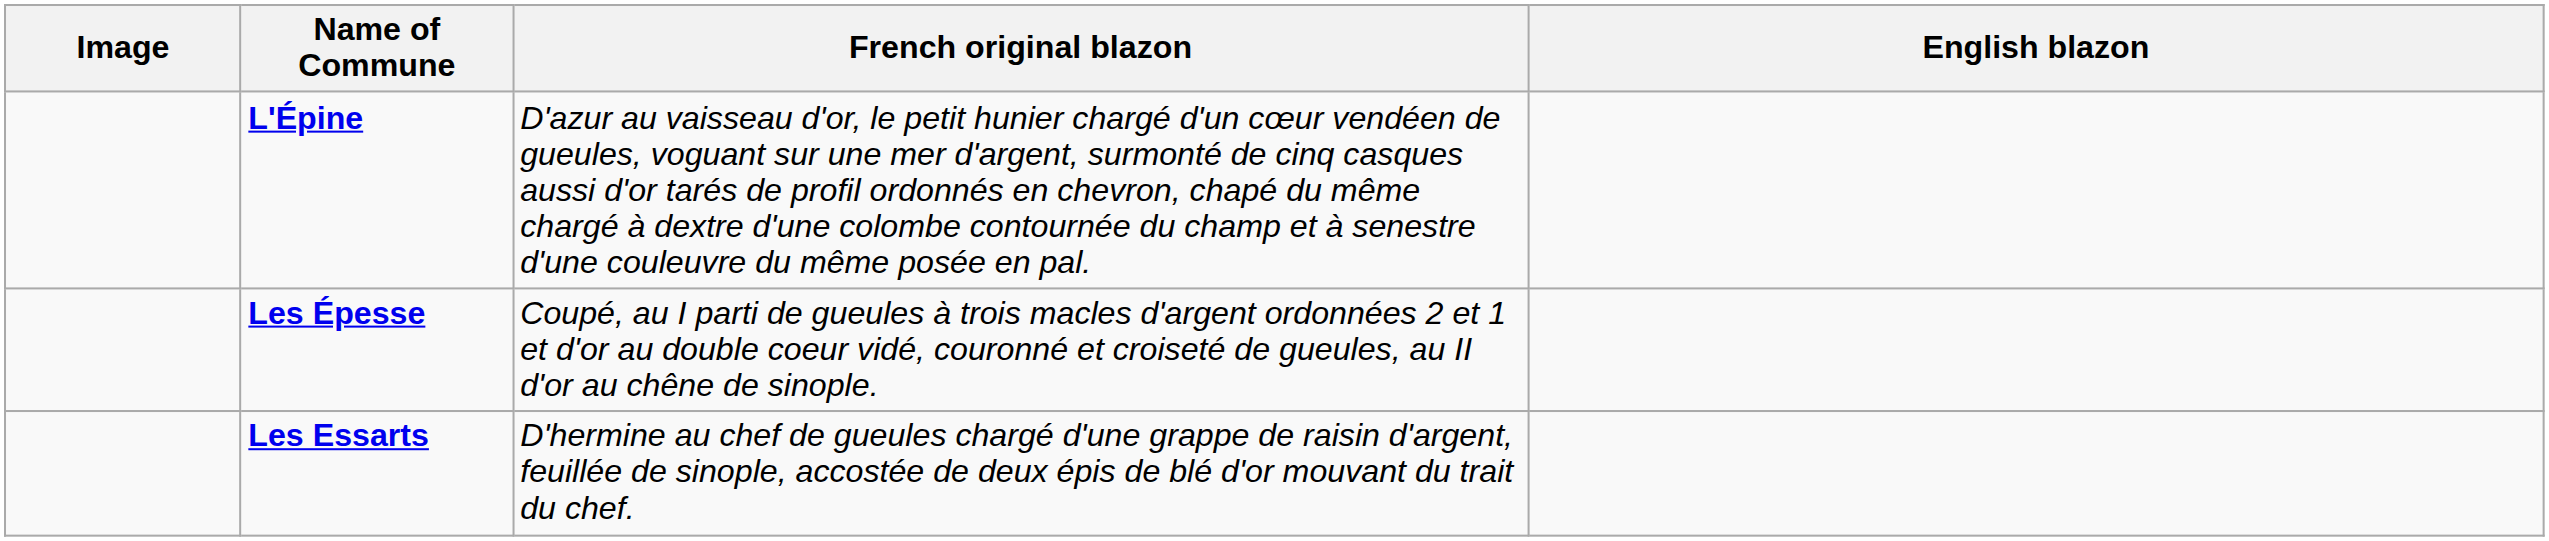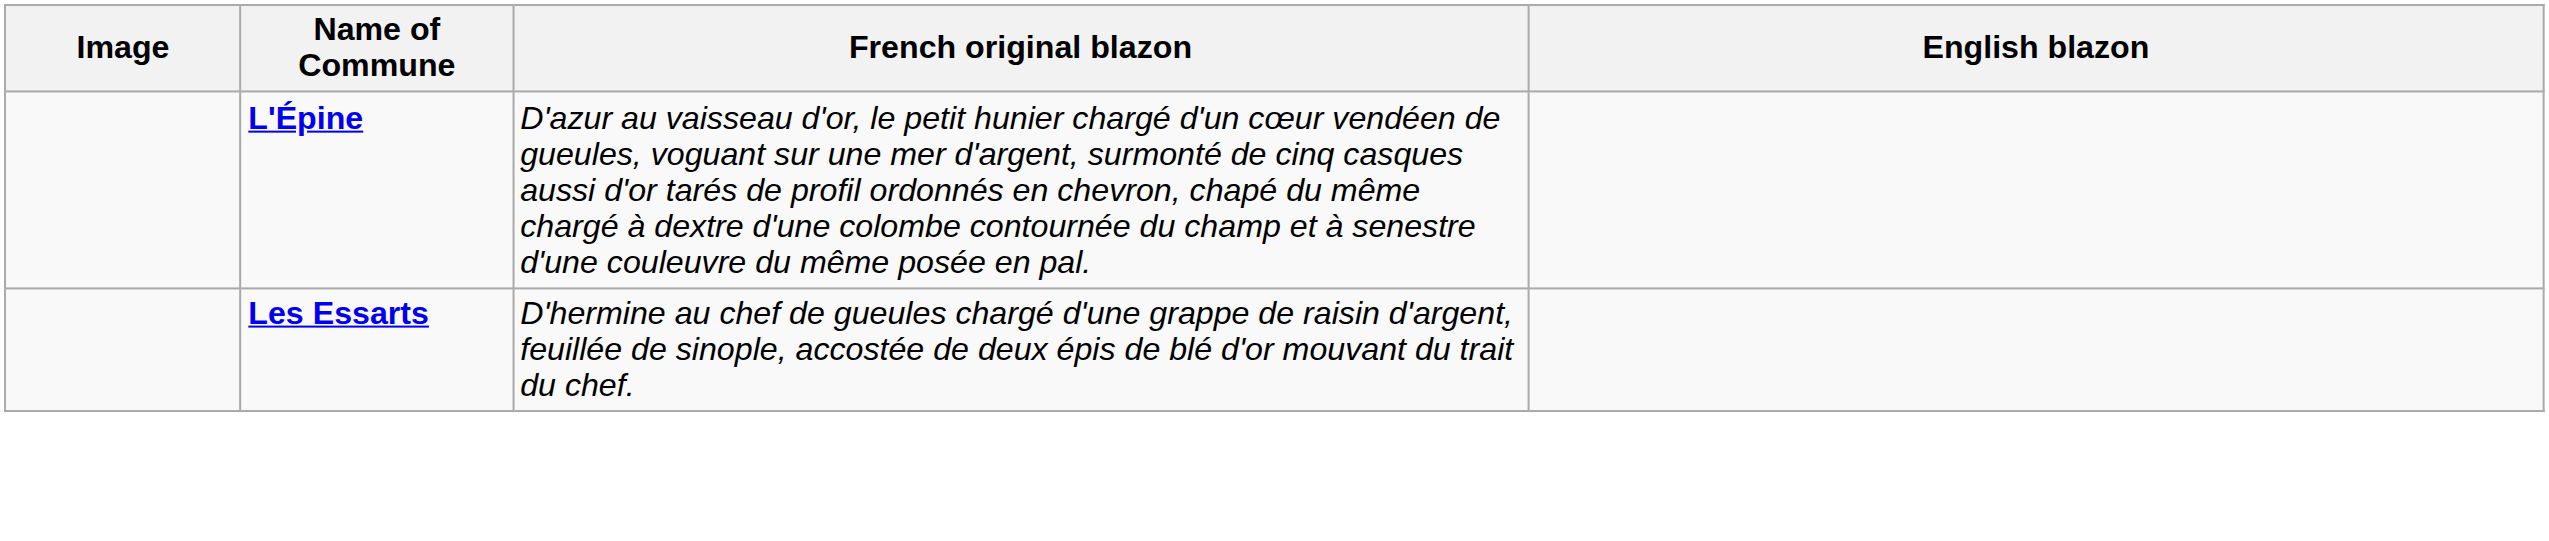- row: Les Épesse | Coupé, au I parti de gueules à trois macles d'argent ordonnées 2 et 1 et d'or au double coeur vidé, couronné et croiseté de gueules, au II d'or au chêne de sinople.
